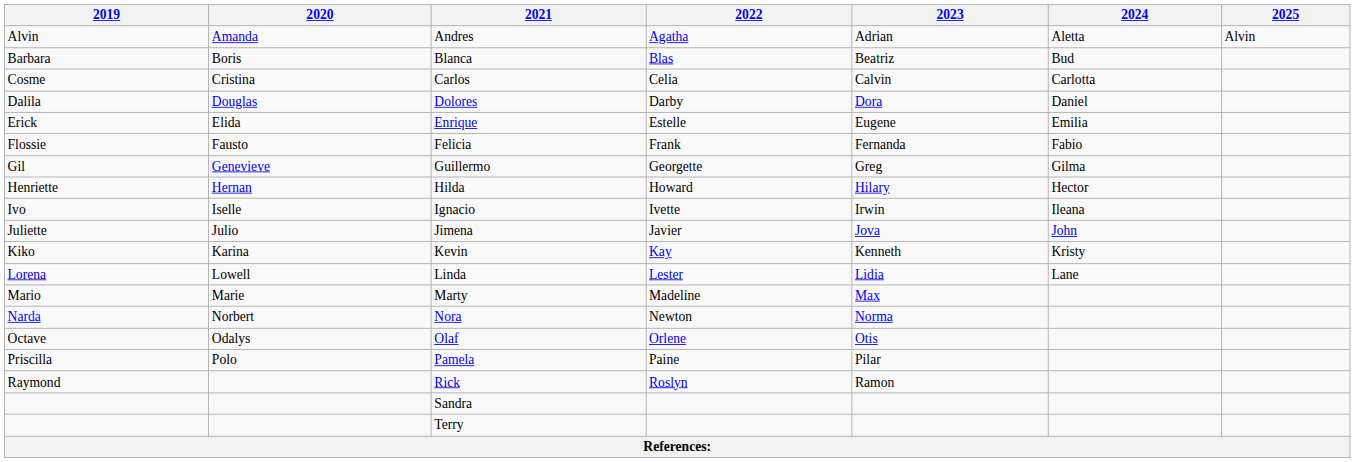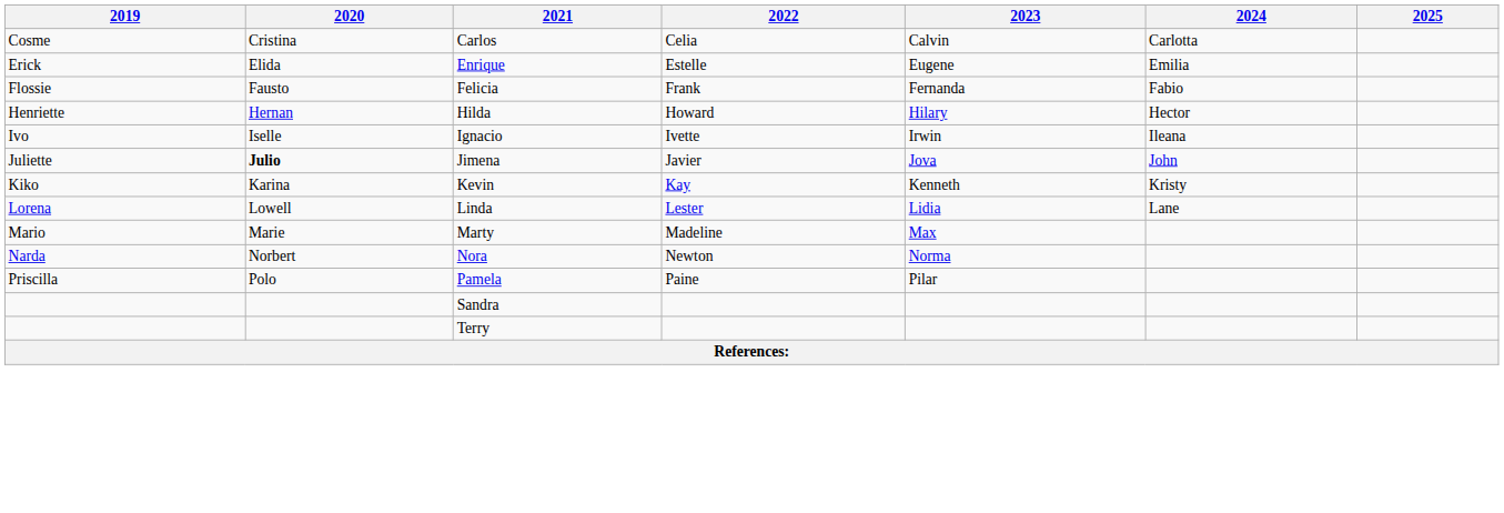- row: Alvin | Amanda | Andres | Agatha | Adrian | Aletta | Alvin
- row: Barbara | Boris | Blanca | Blas | Beatriz | Bud
- row: Dalila | Douglas | Dolores | Darby | Dora | Daniel
- row: Gil | Genevieve | Guillermo | Georgette | Greg | Gilma
Jimena | 2020: normal -> bold
- row: Octave | Odalys | Olaf | Orlene | Otis
- row: Raymond | Rick | Roslyn | Ramon
